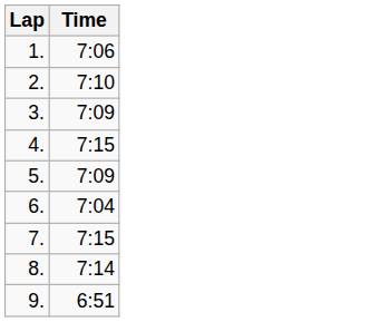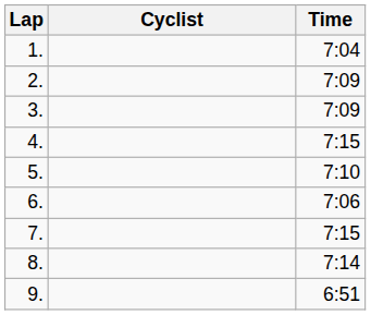+ column: Cyclist
1. | Time: 7:06 -> 7:04
2. | Time: 7:10 -> 7:09
5. | Time: 7:09 -> 7:10
6. | Time: 7:04 -> 7:06
